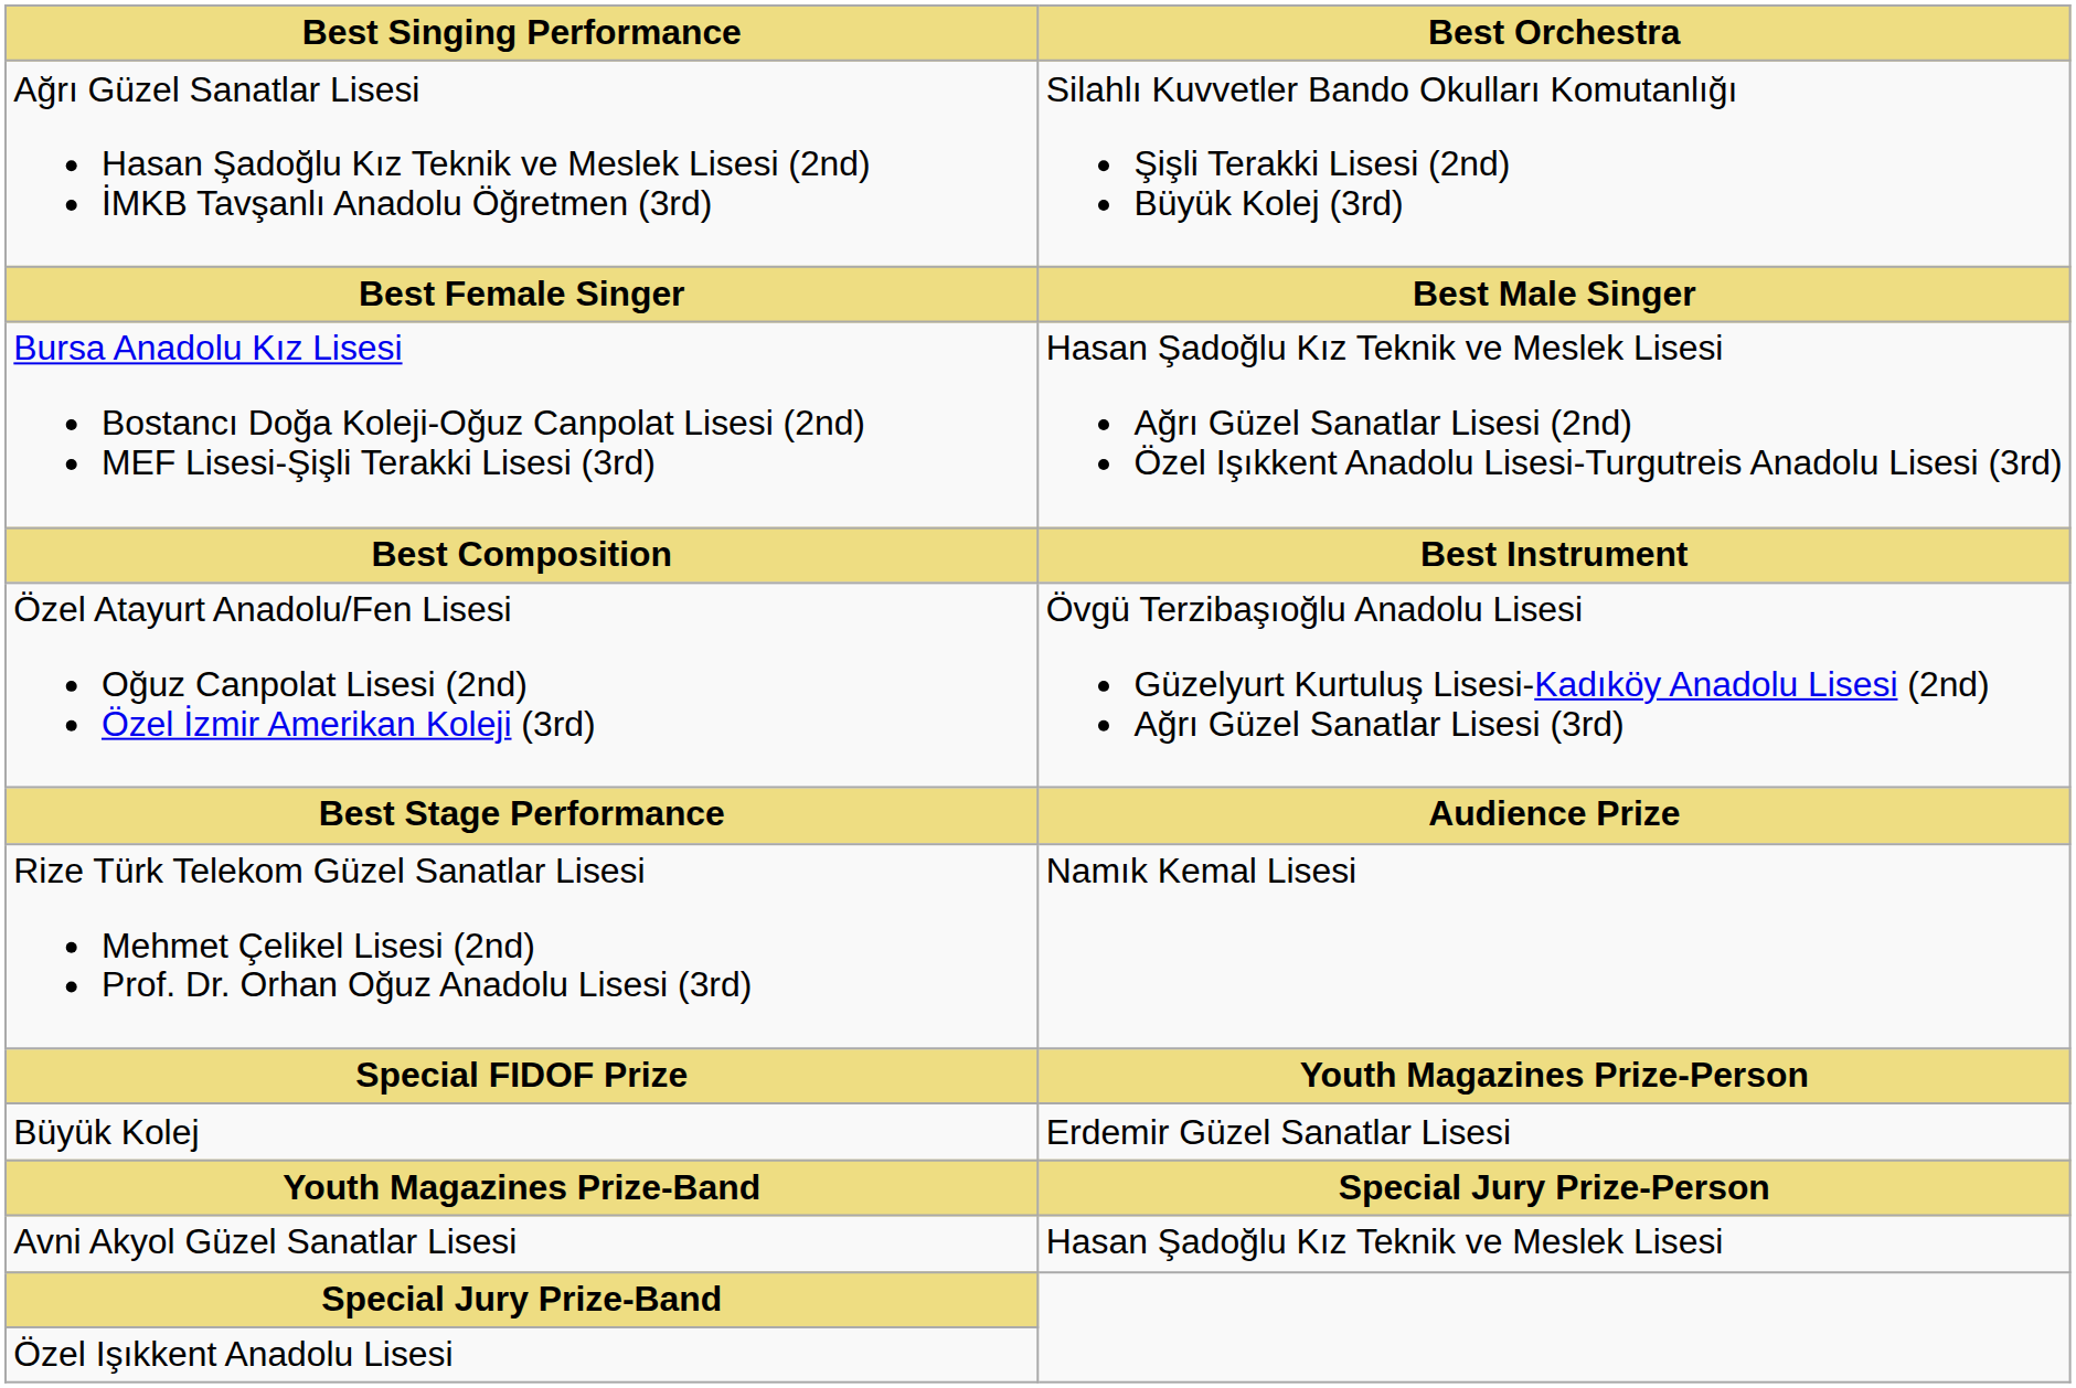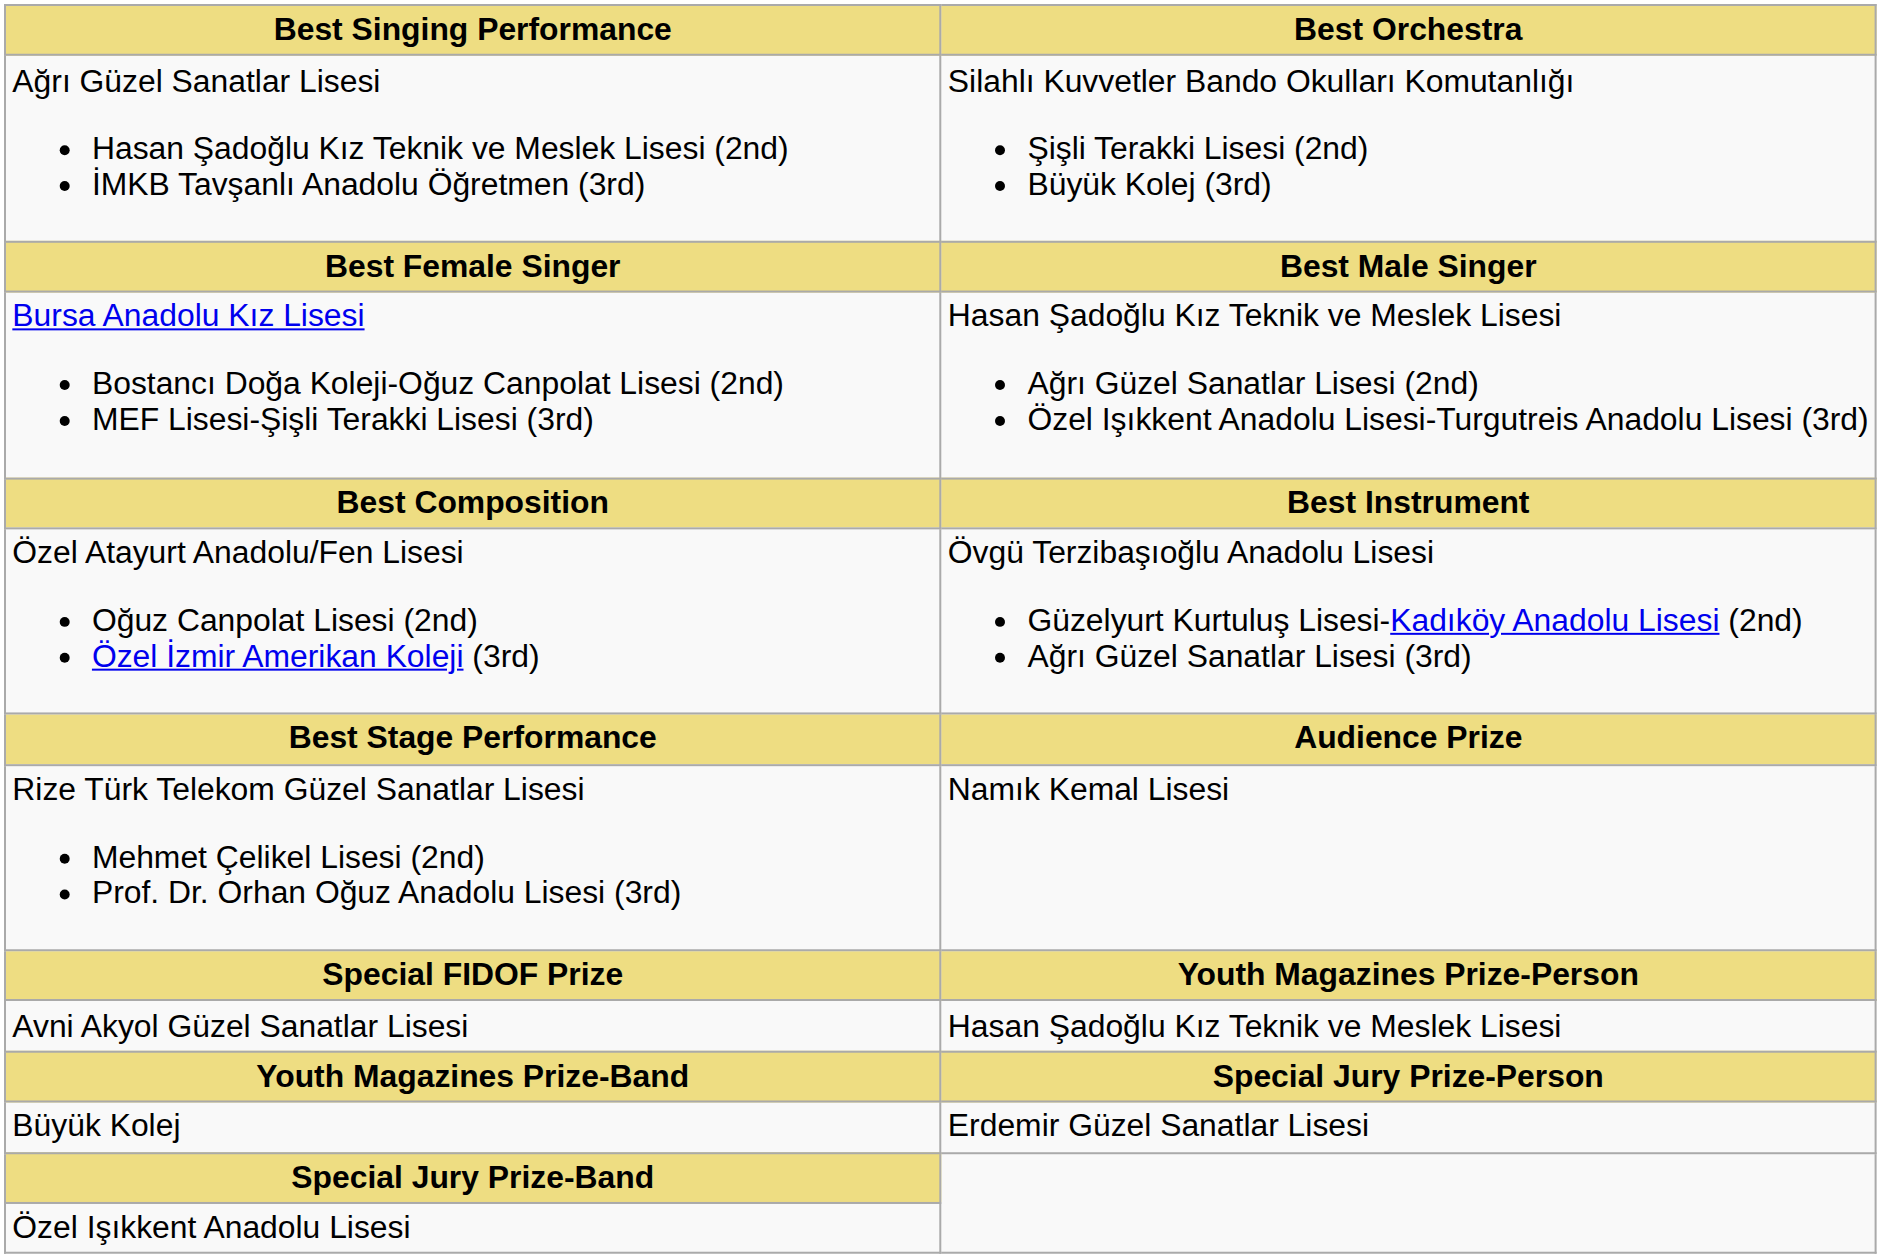rows swapped: Avni Akyol Güzel Sanatlar Lisesi <-> Büyük Kolej
